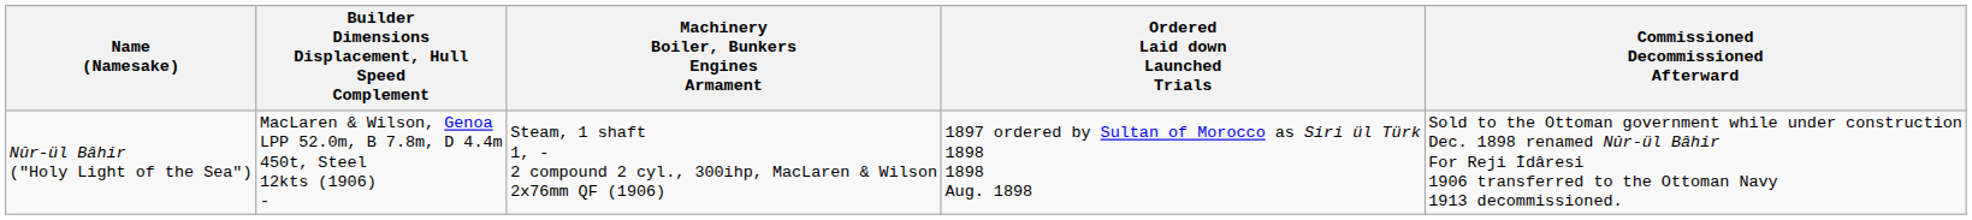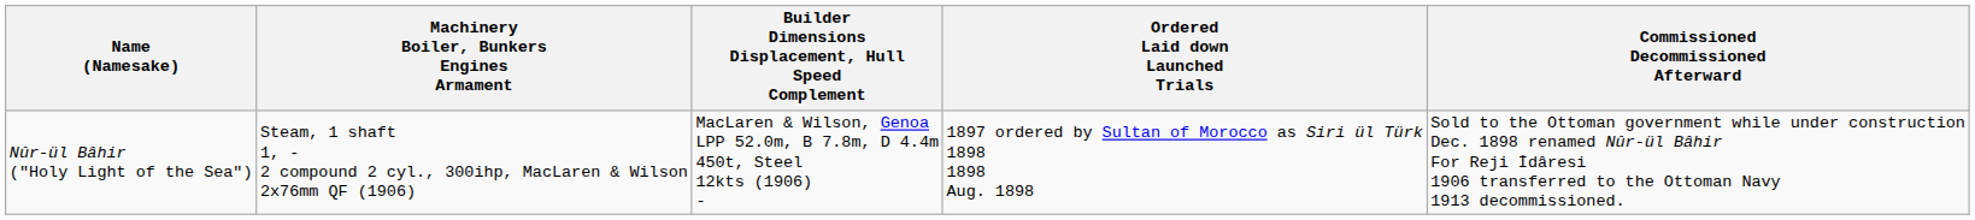columns swapped: Builder Dimensions Displacement, Hull Speed Complement <-> Machinery Boiler, Bunkers Engines Armament
